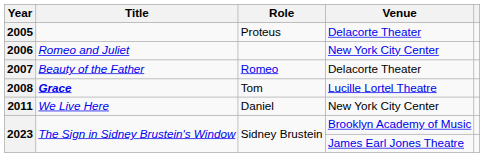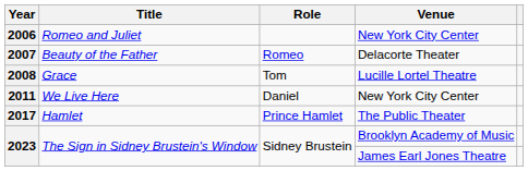- row: 2005 | Proteus | Delacorte Theater
2008 | Title: bold -> normal
+ row: 2017 | Hamlet | Prince Hamlet | The Public Theater
